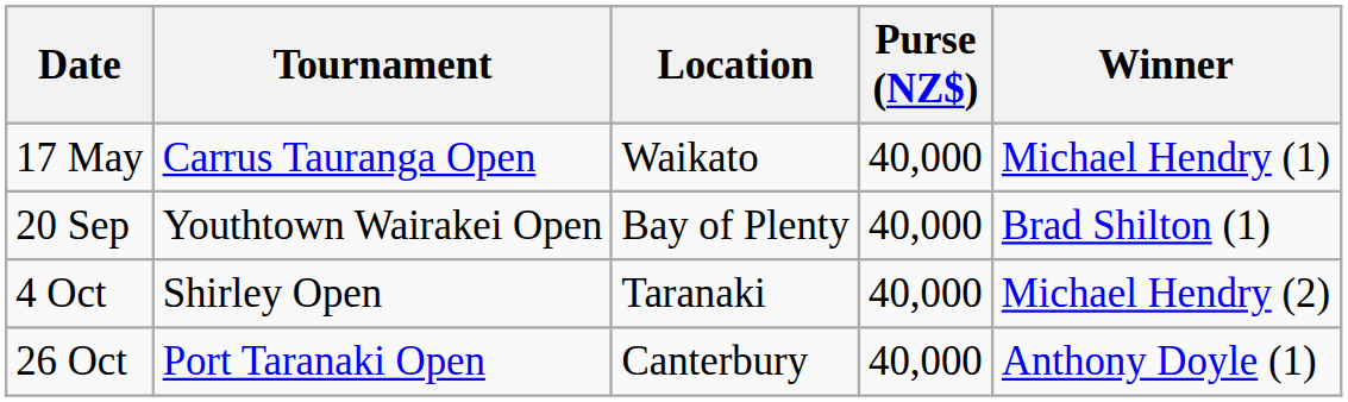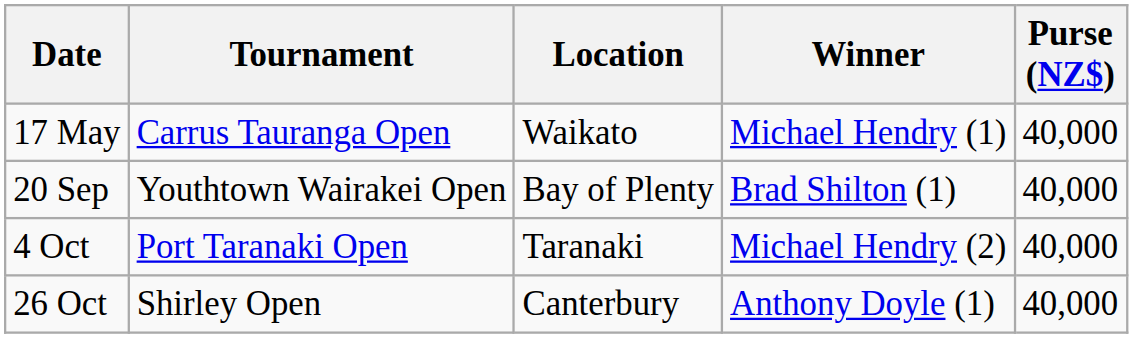columns swapped: Purse (NZ$) <-> Winner
4 Oct | Tournament: Shirley Open -> Port Taranaki Open
26 Oct | Tournament: Port Taranaki Open -> Shirley Open
